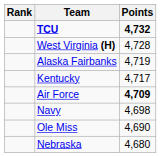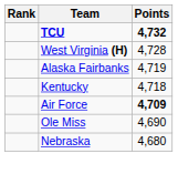Kentucky | Points: 4,717 -> 4,718
- row: Navy | 4,698
